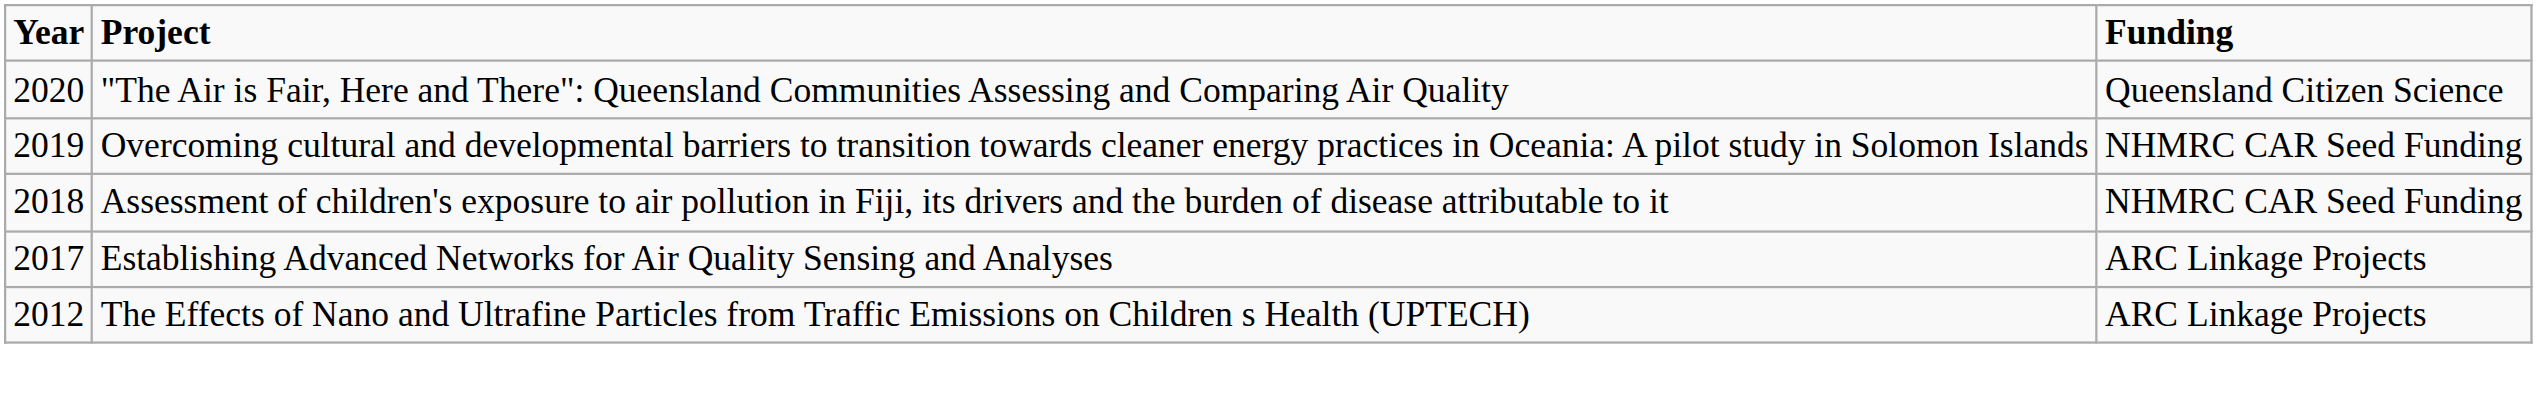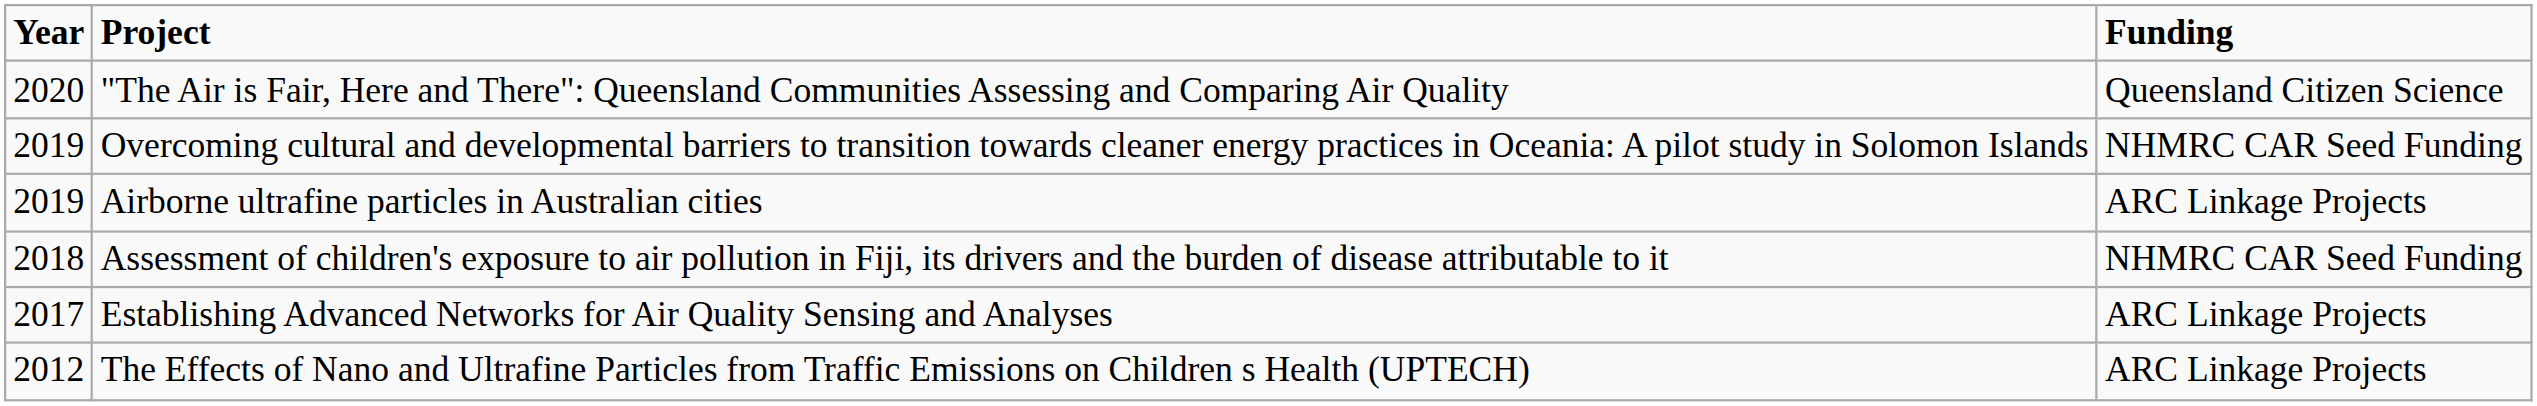+ row: 2019 | Airborne ultrafine particles in Australian cities | ARC Linkage Projects
